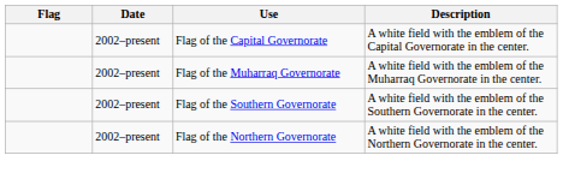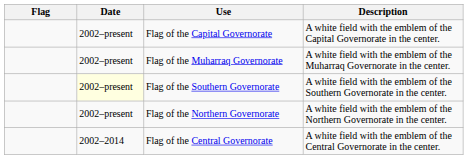Flag of the Southern Governorate | Date: no background -> lightyellow background
+ row: 2002–2014 | Flag of the Central Governorate | A white field with the emblem of the Central Governorate in the center.
